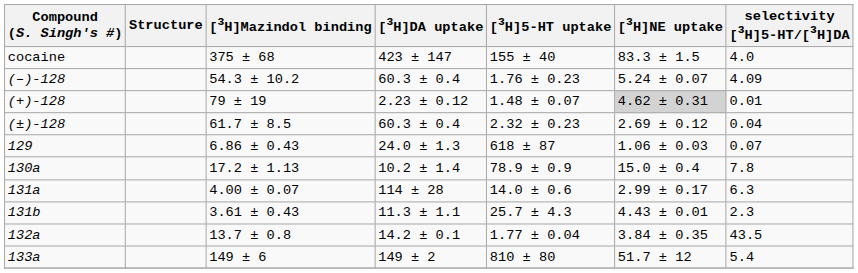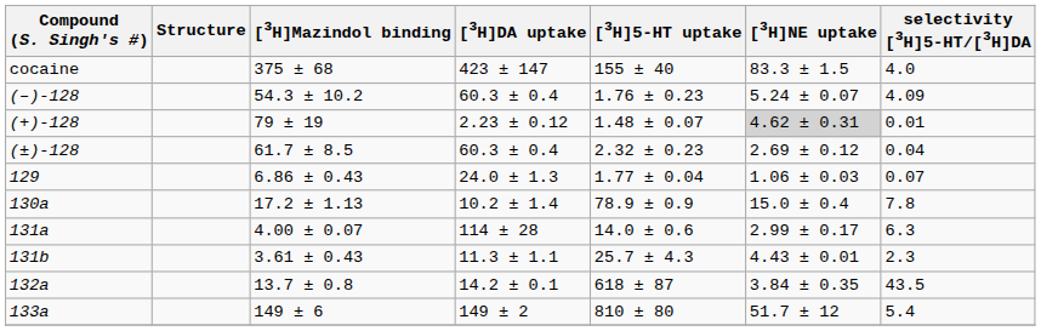129 | [3H]5-HT uptake: 618 ± 87 -> 1.77 ± 0.04
132a | [3H]5-HT uptake: 1.77 ± 0.04 -> 618 ± 87
